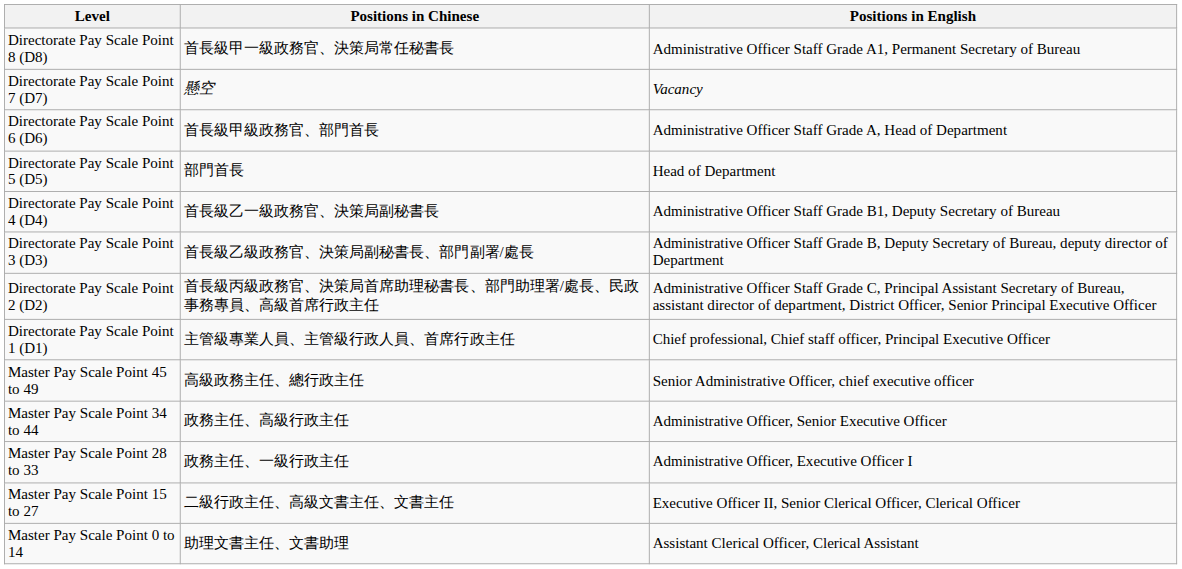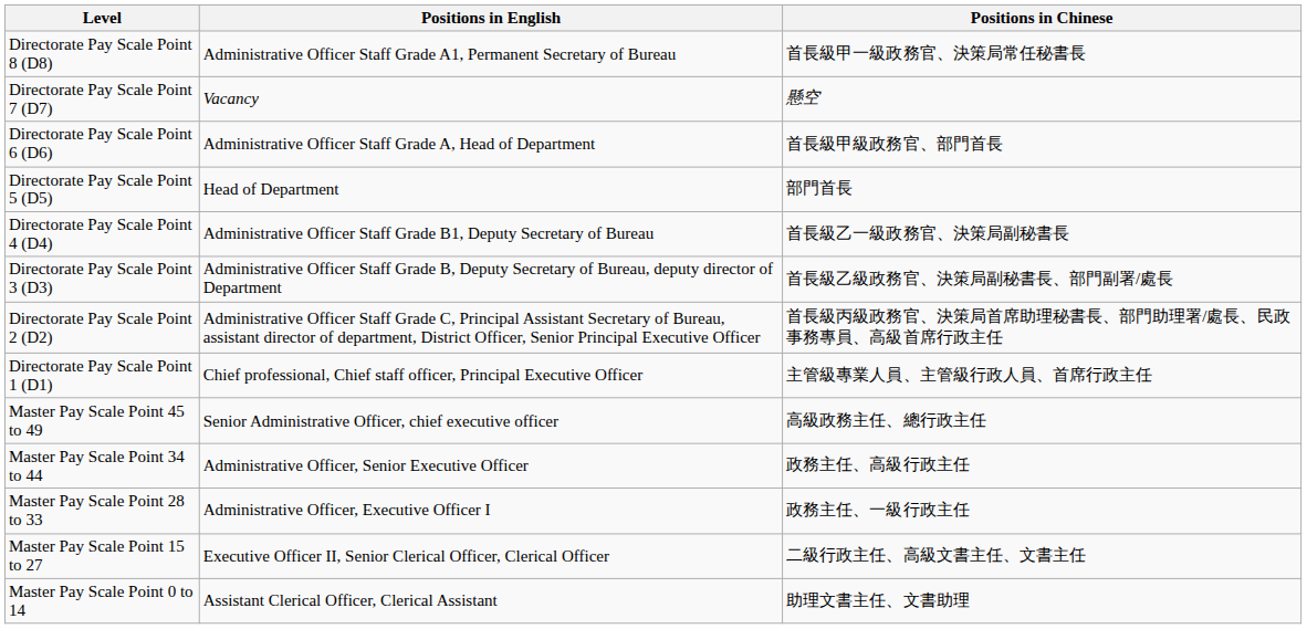columns swapped: Positions in English <-> Positions in Chinese
